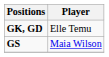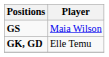rows swapped: GS <-> GK, GD
